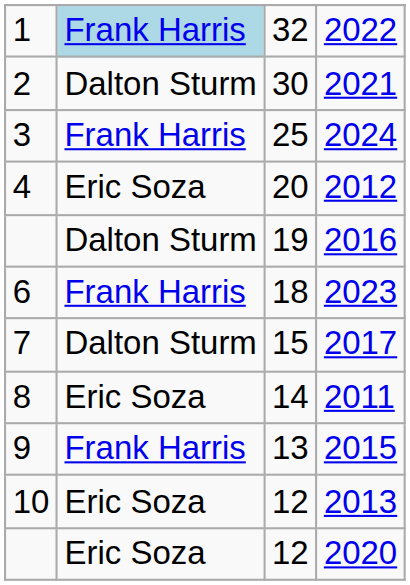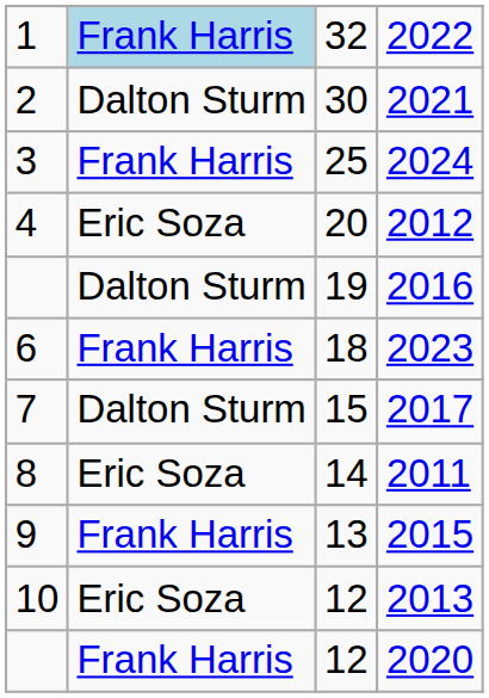2020 | column 2: Eric Soza -> Frank Harris
